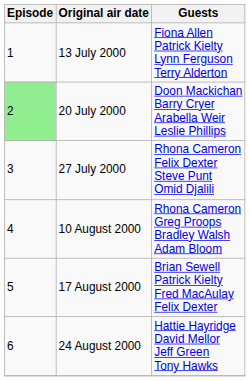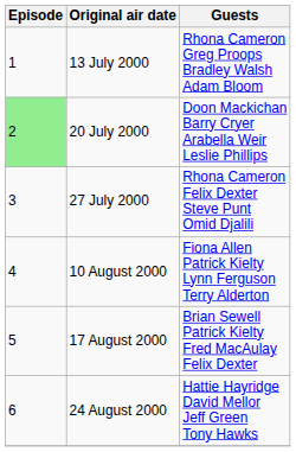13 July 2000 | Guests: Fiona Allen Patrick Kielty Lynn Ferguson Terry Alderton -> Rhona Cameron Greg Proops Bradley Walsh Adam Bloom
10 August 2000 | Guests: Rhona Cameron Greg Proops Bradley Walsh Adam Bloom -> Fiona Allen Patrick Kielty Lynn Ferguson Terry Alderton
